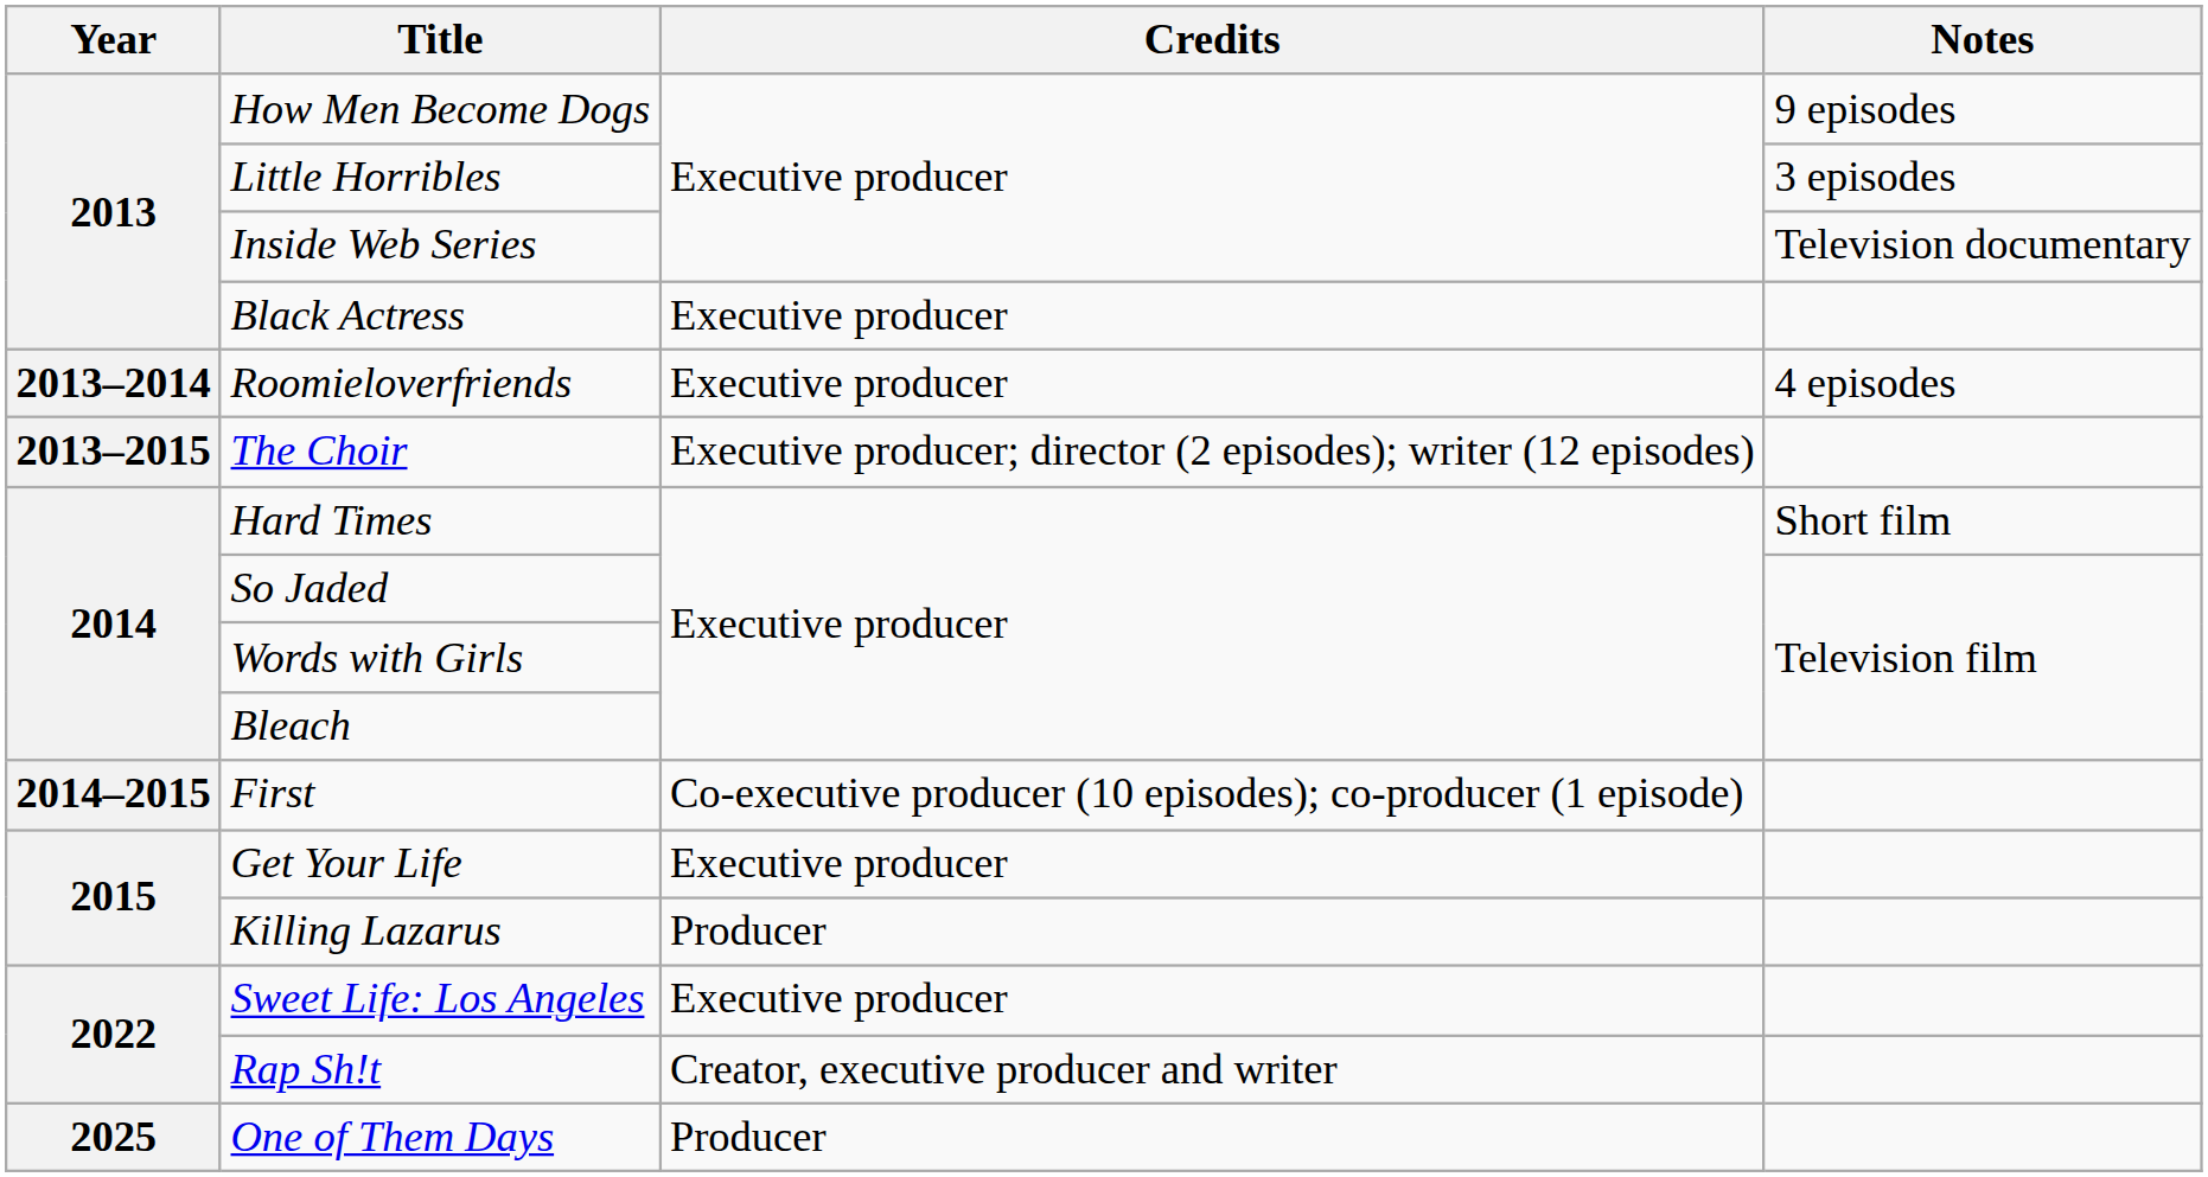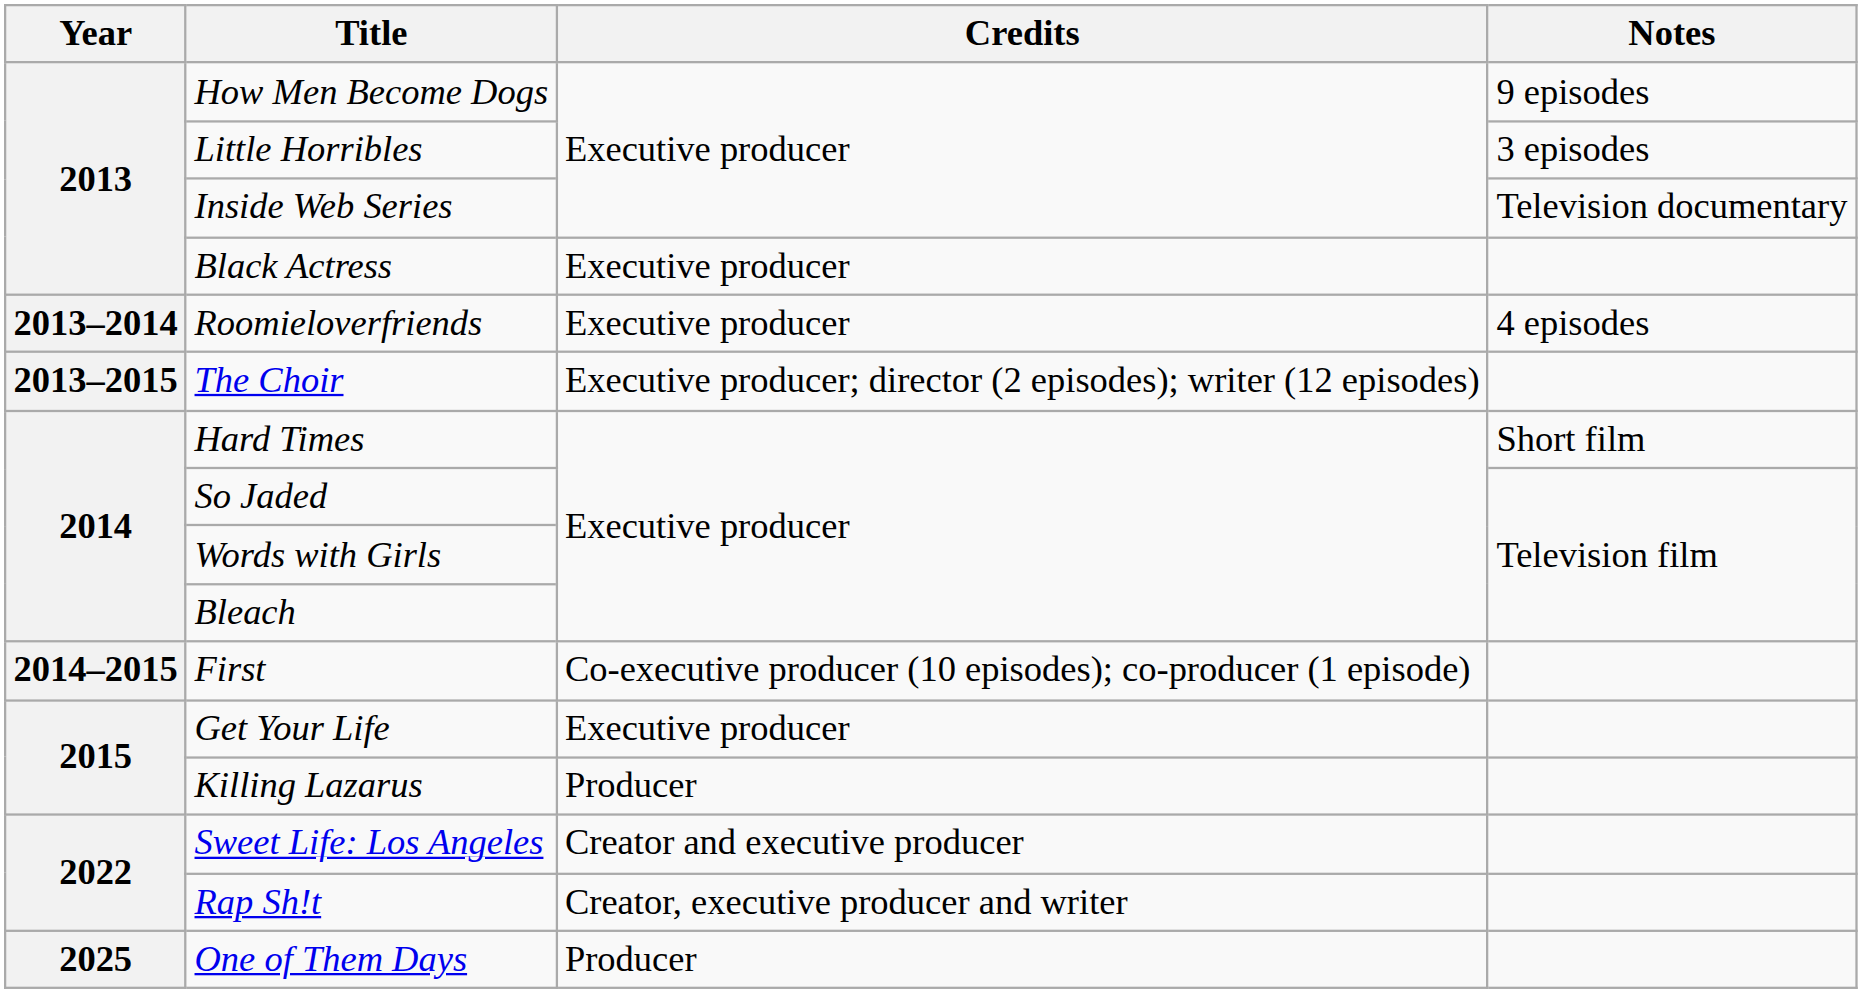Sweet Life: Los Angeles | Credits: Executive producer -> Creator and executive producer
